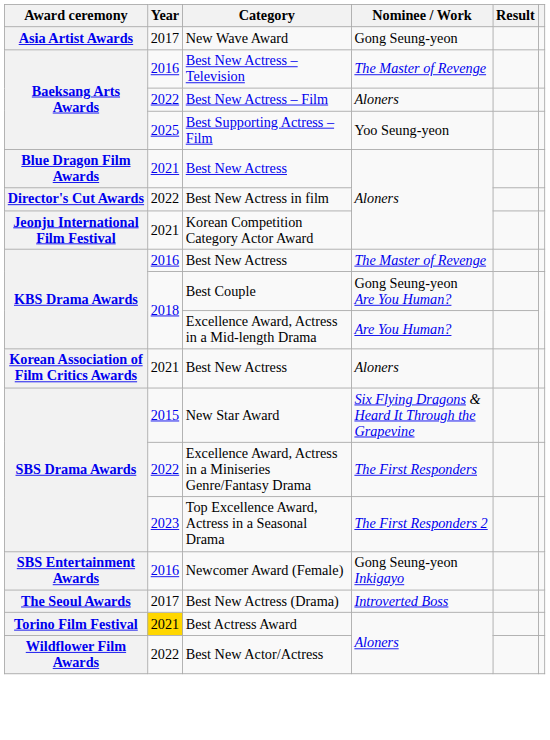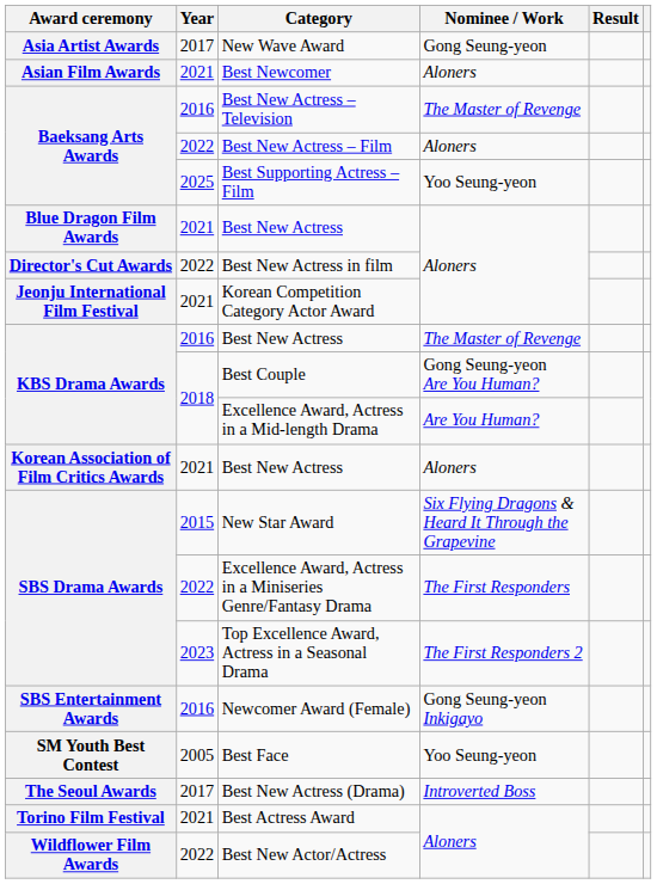+ row: Asian Film Awards | 2021 | Best Newcomer | Aloners
+ row: SM Youth Best Contest | 2005 | Best Face | Yoo Seung-yeon
Best Actress Award | Year: gold background -> no background
